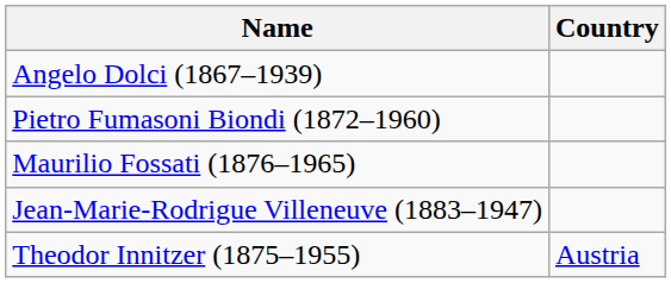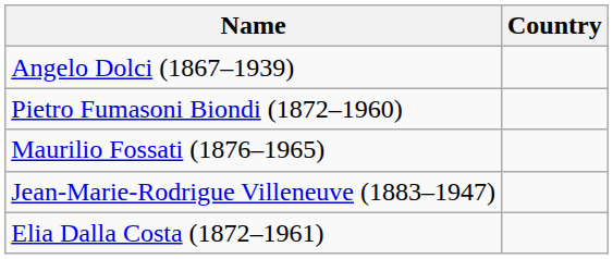+ row: Elia Dalla Costa (1872–1961)
- row: Theodor Innitzer (1875–1955) | Austria
